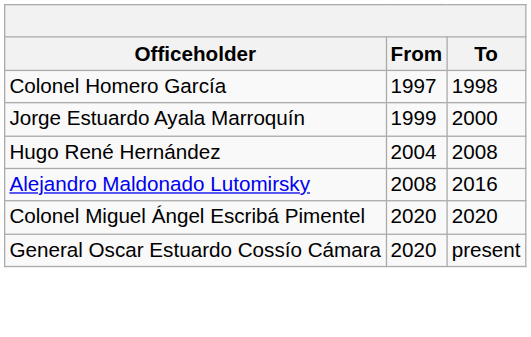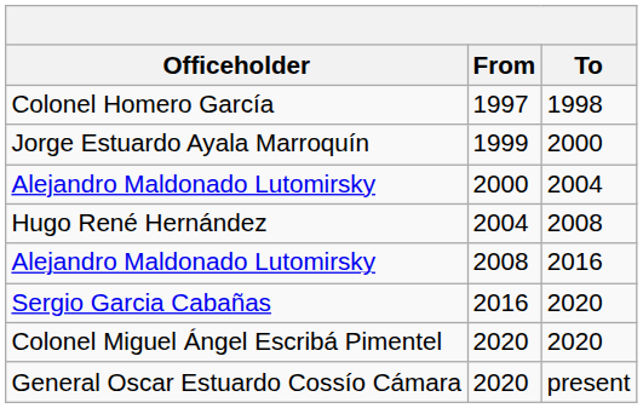+ row: Alejandro Maldonado Lutomirsky | 2000 | 2004
+ row: Sergio Garcia Cabañas | 2016 | 2020
